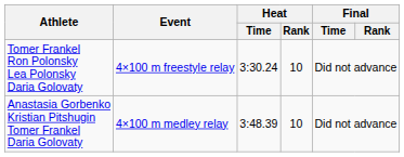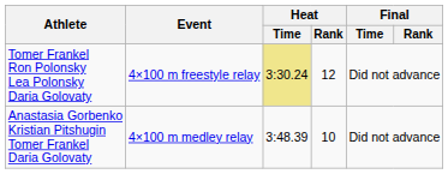Tomer Frankel Ron Polonsky Lea Polonsky Daria Golovaty | Heat / Time: no background -> khaki background
Tomer Frankel Ron Polonsky Lea Polonsky Daria Golovaty | Heat / Rank: 10 -> 12
